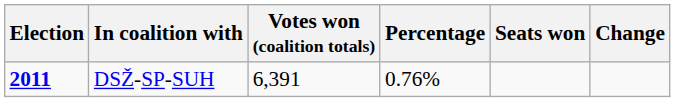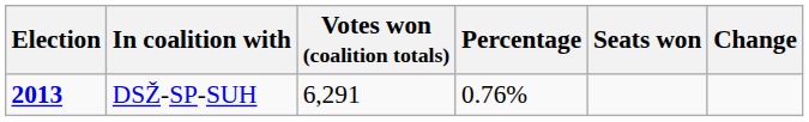DSŽ-SP-SUH | Election: 2011 -> 2013
DSŽ-SP-SUH | Votes won (coalition totals): 6,391 -> 6,291
